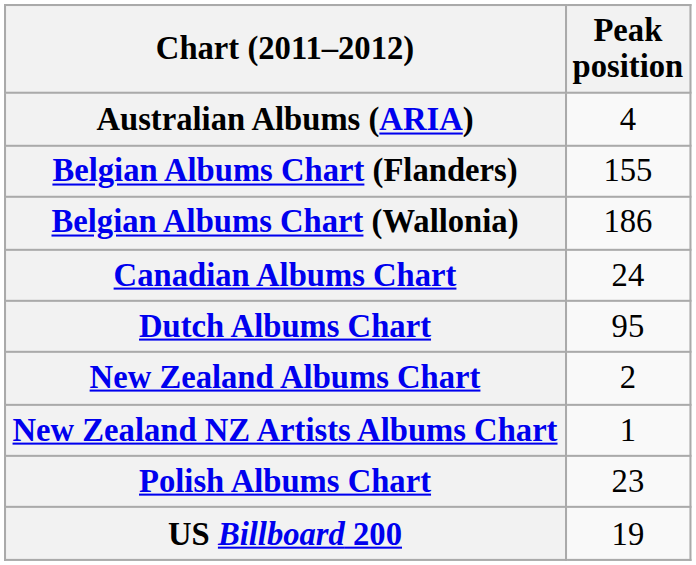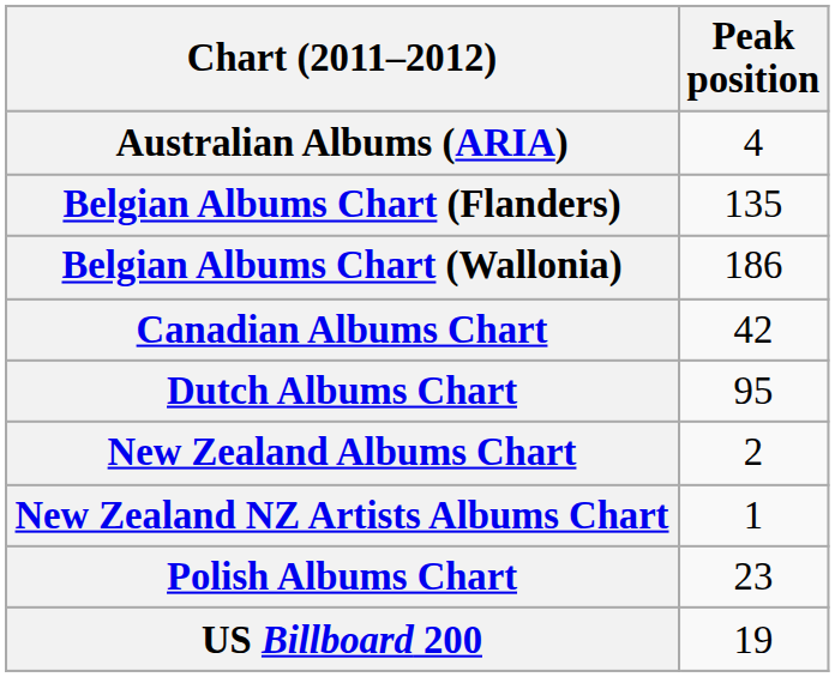Belgian Albums Chart (Flanders) | Peak position: 155 -> 135
Canadian Albums Chart | Peak position: 24 -> 42
